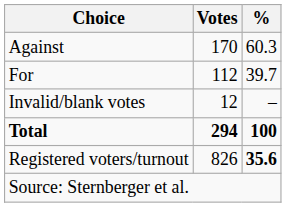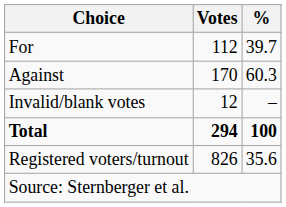rows swapped: For <-> Against
Registered voters/turnout | %: bold -> normal
